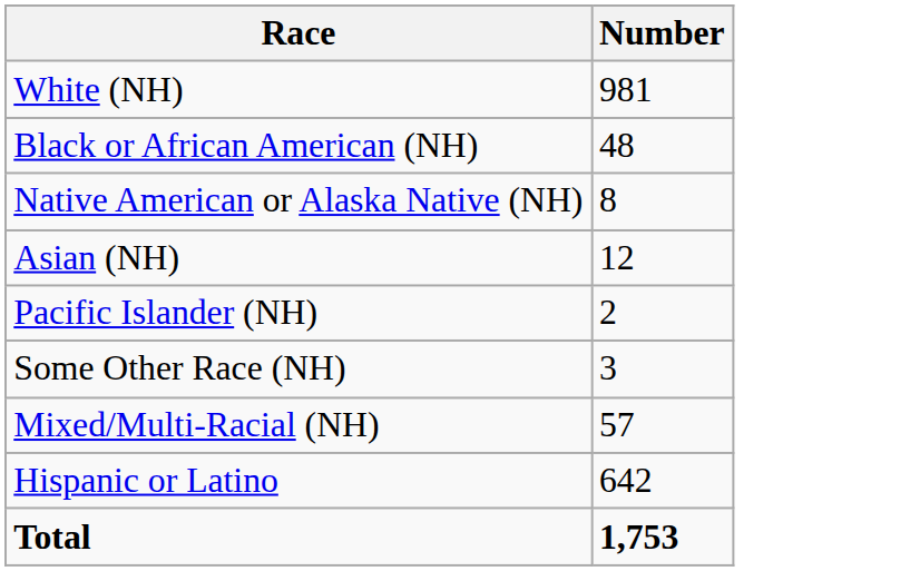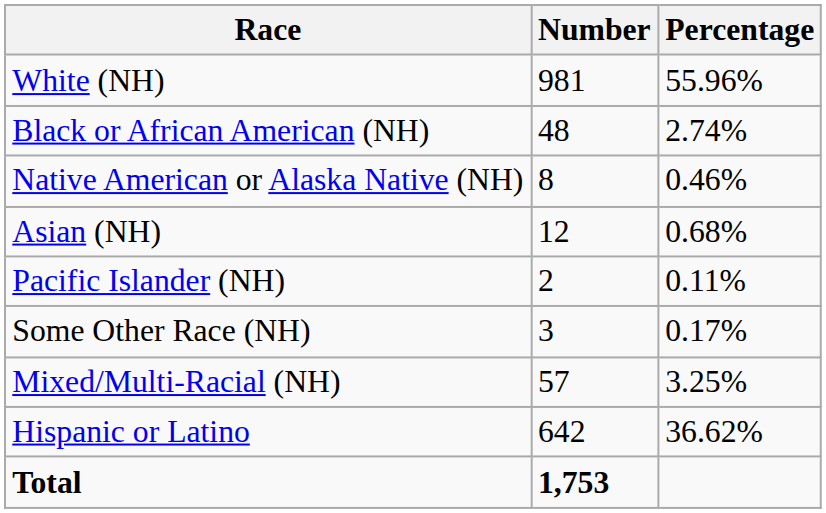+ column: Percentage | 55.96% | 2.74% | 0.46% | 0.68% | 0.11% | 0.17% | 3.25% | 36.62%
